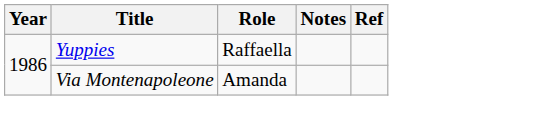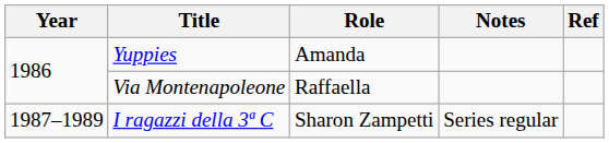Yuppies | Role: Raffaella -> Amanda
Via Montenapoleone | Role: Amanda -> Raffaella
+ row: 1987–1989 | I ragazzi della 3ª C | Sharon Zampetti | Series regular
